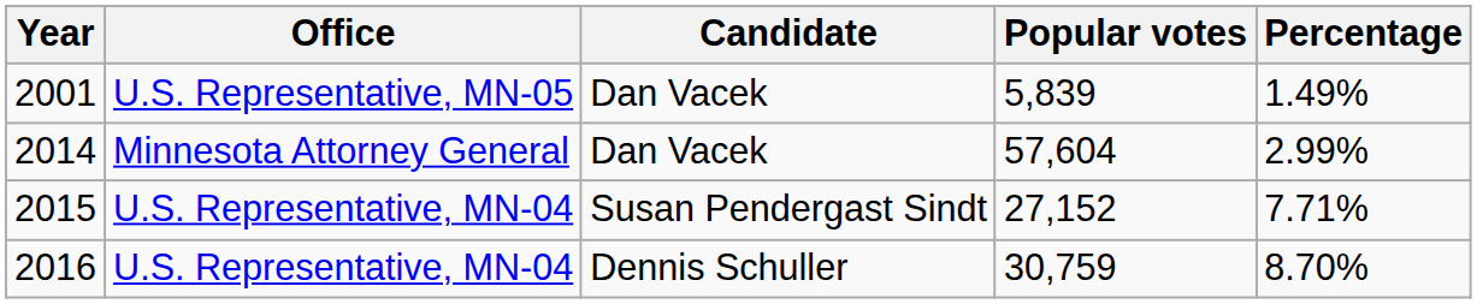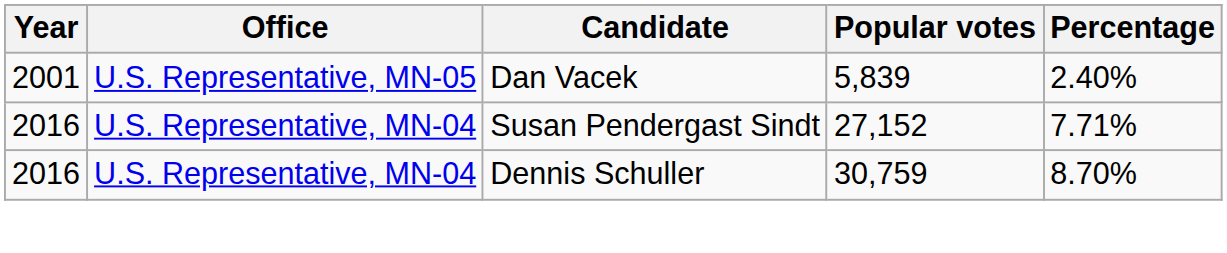5,839 | Percentage: 1.49% -> 2.40%
- row: 2014 | Minnesota Attorney General | Dan Vacek | 57,604 | 2.99%
27,152 | Year: 2015 -> 2016
